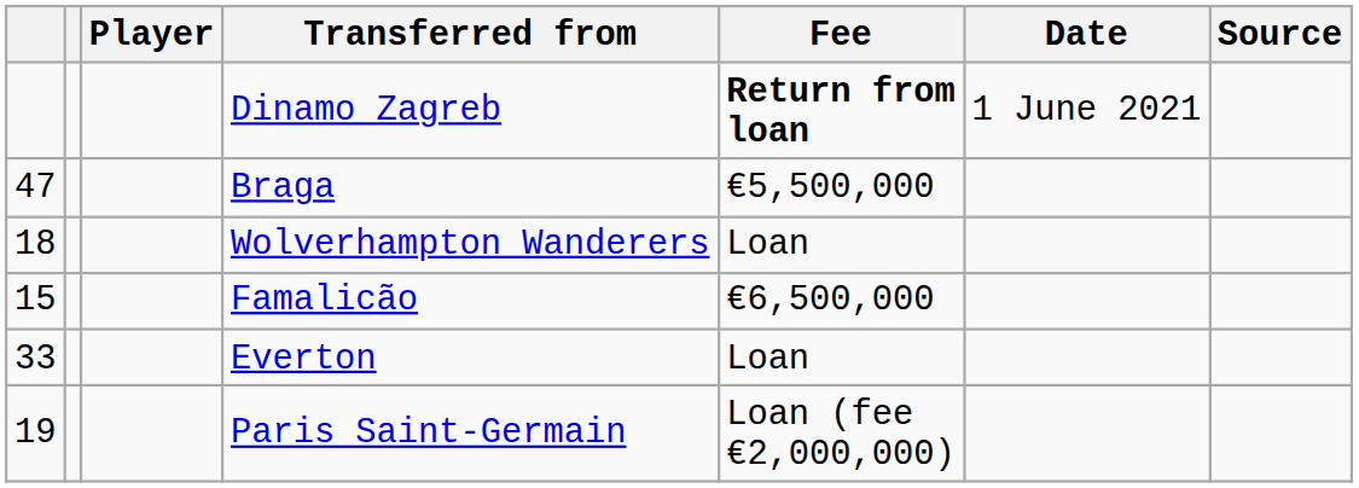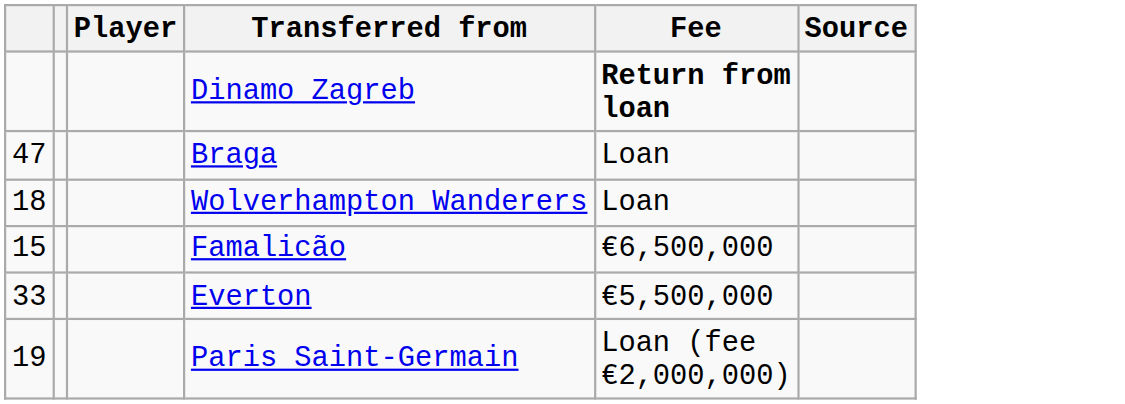- column: Date | 1 June 2021
Braga | Fee: €5,500,000 -> Loan
Everton | Fee: Loan -> €5,500,000
